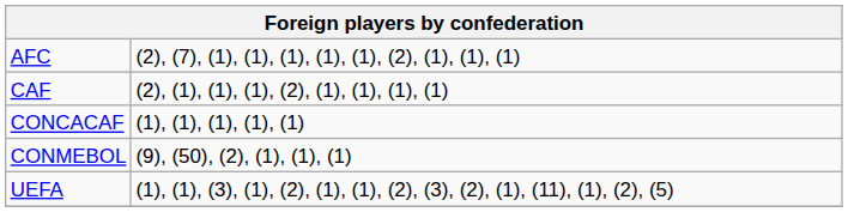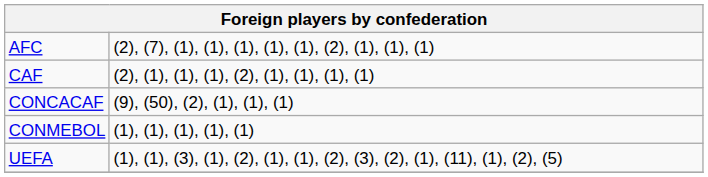CONCACAF | column 2: (1), (1), (1), (1), (1) -> (9), (50), (2), (1), (1), (1)
CONMEBOL | column 2: (9), (50), (2), (1), (1), (1) -> (1), (1), (1), (1), (1)
